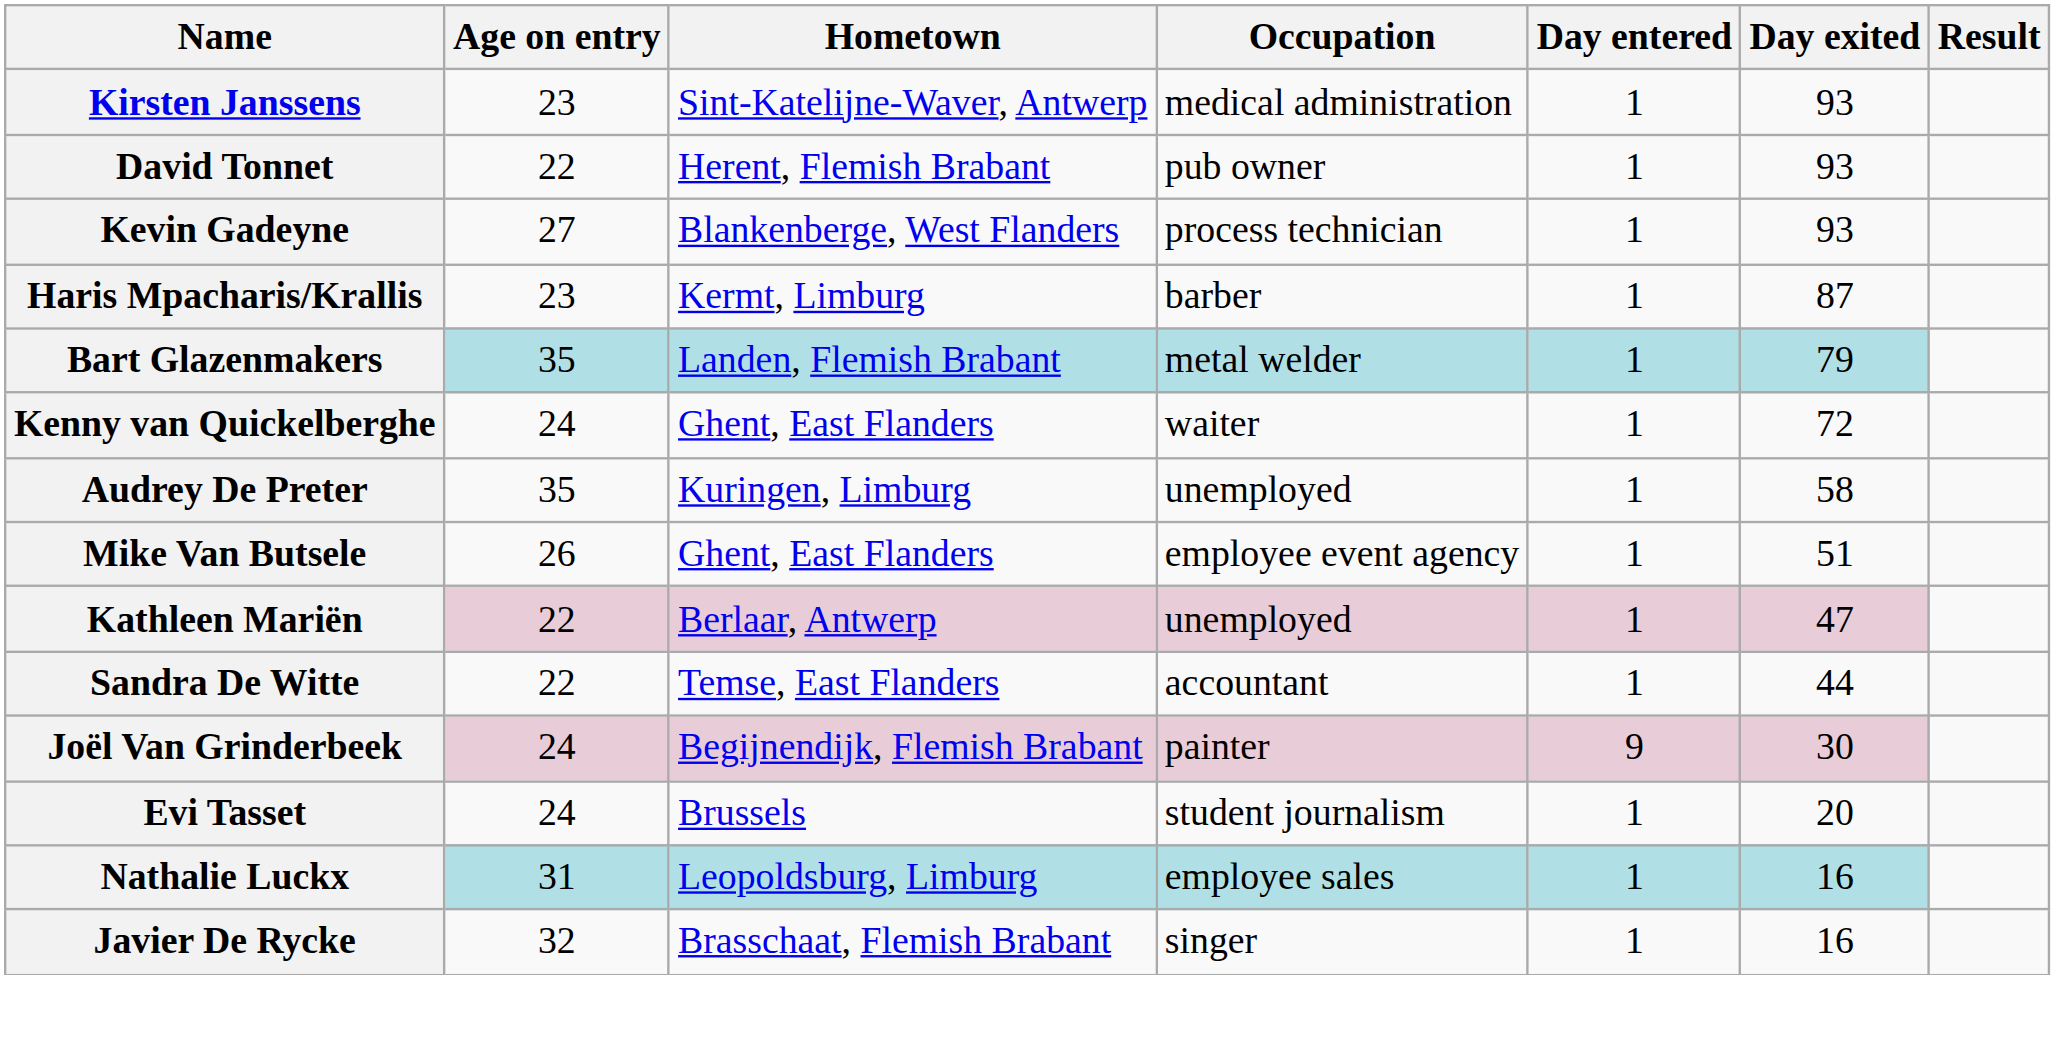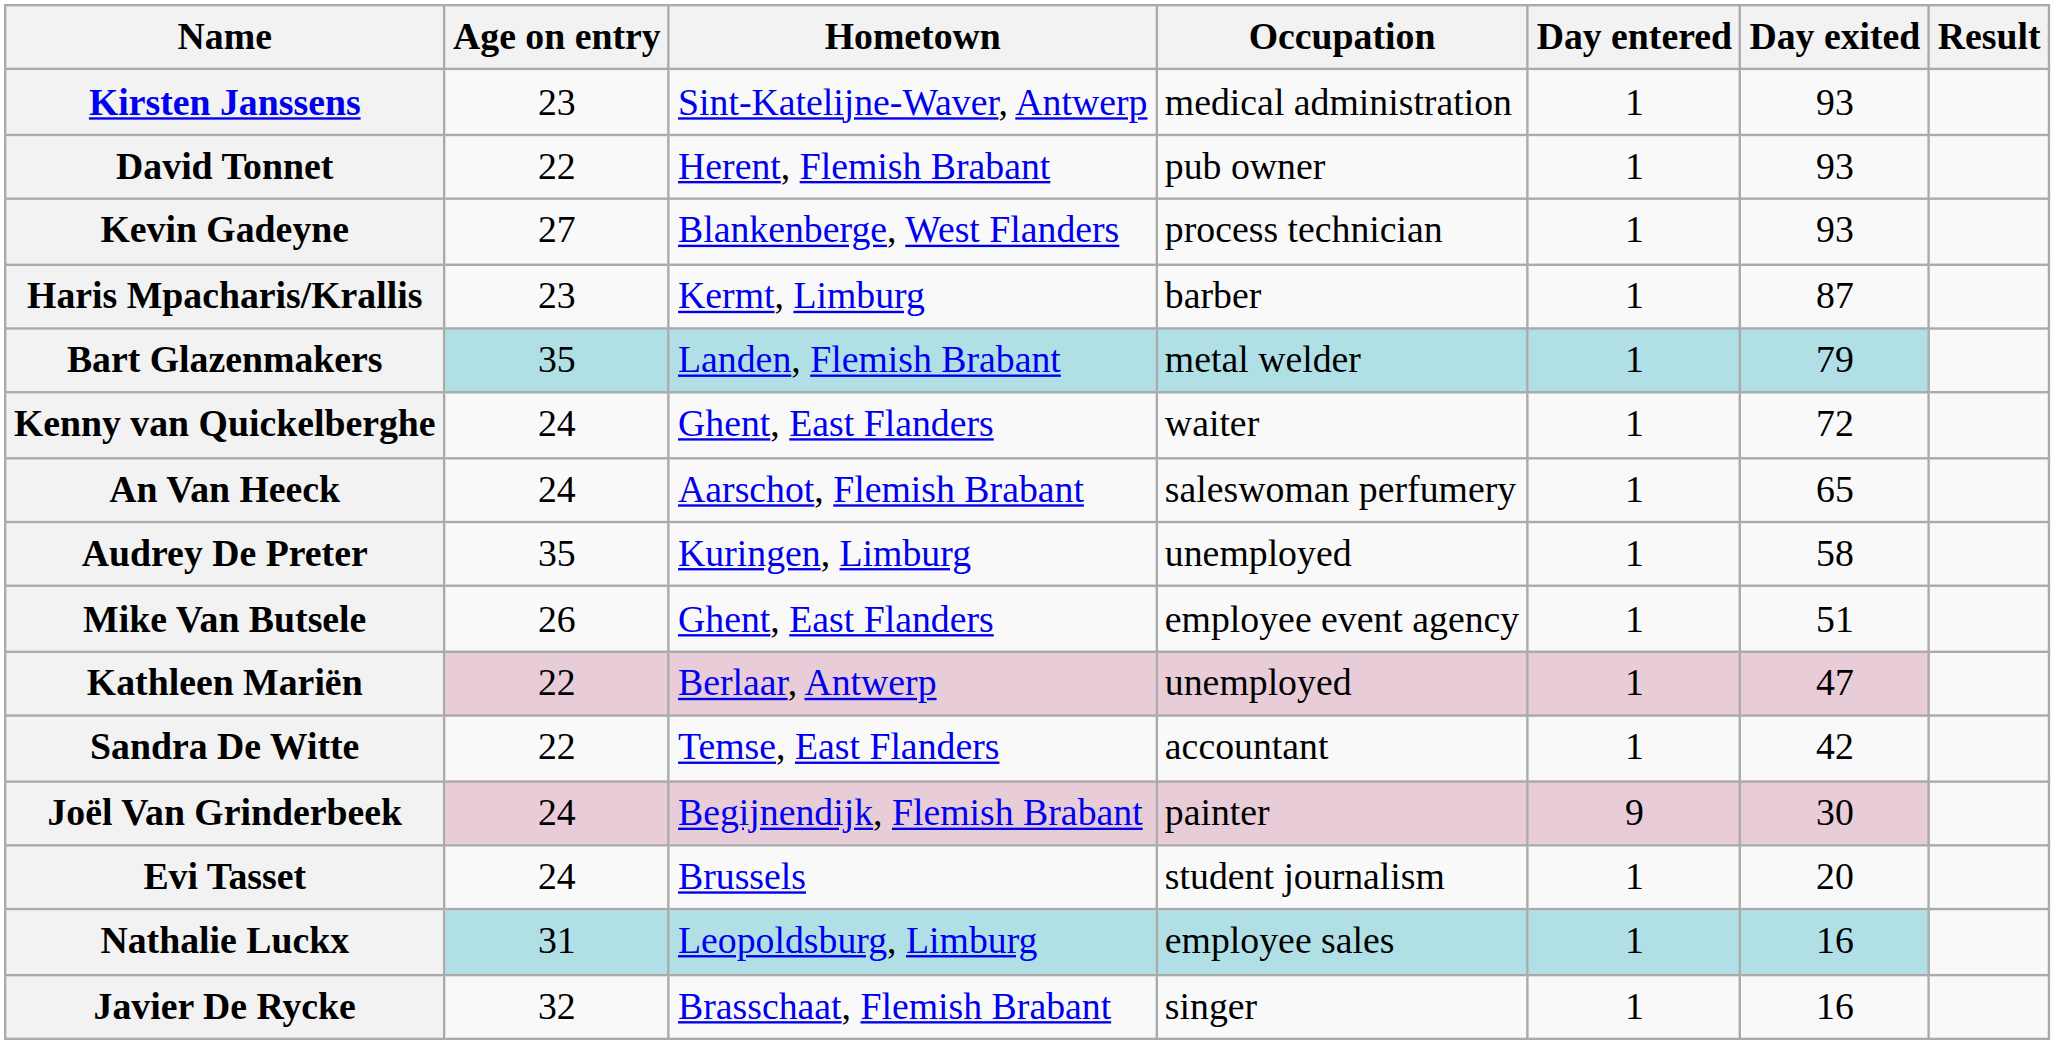+ row: An Van Heeck | 24 | Aarschot, Flemish Brabant | saleswoman perfumery | 1 | 65
Sandra De Witte | Day exited: 44 -> 42
